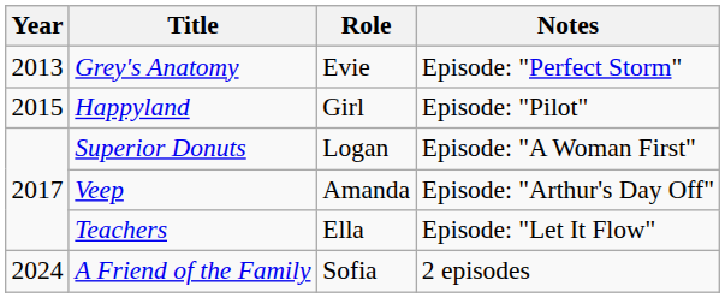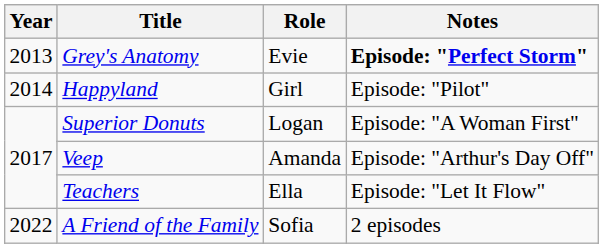Grey's Anatomy | Notes: normal -> bold
Happyland | Year: 2015 -> 2014
A Friend of the Family | Year: 2024 -> 2022
